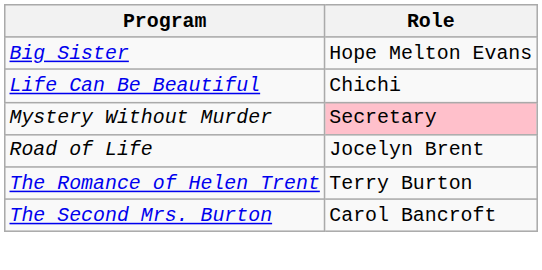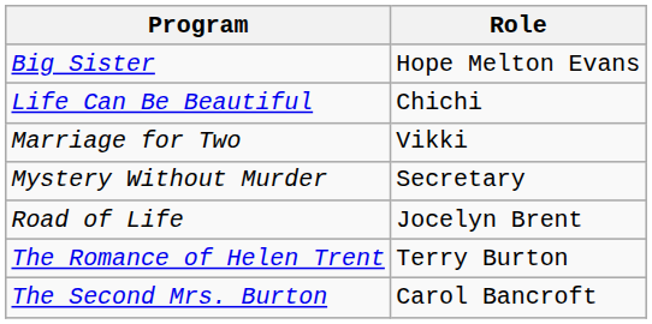+ row: Marriage for Two | Vikki
Mystery Without Murder | Role: pink background -> no background
